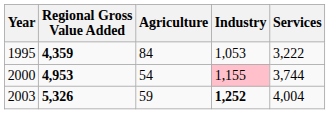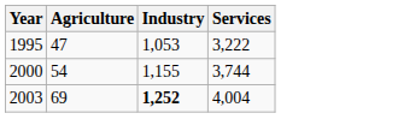- column: Regional Gross Value Added | 4,359 | 4,953 | 5,326
1995 | Agriculture: 84 -> 47
2000 | Industry: pink background -> no background
2003 | Agriculture: 59 -> 69
